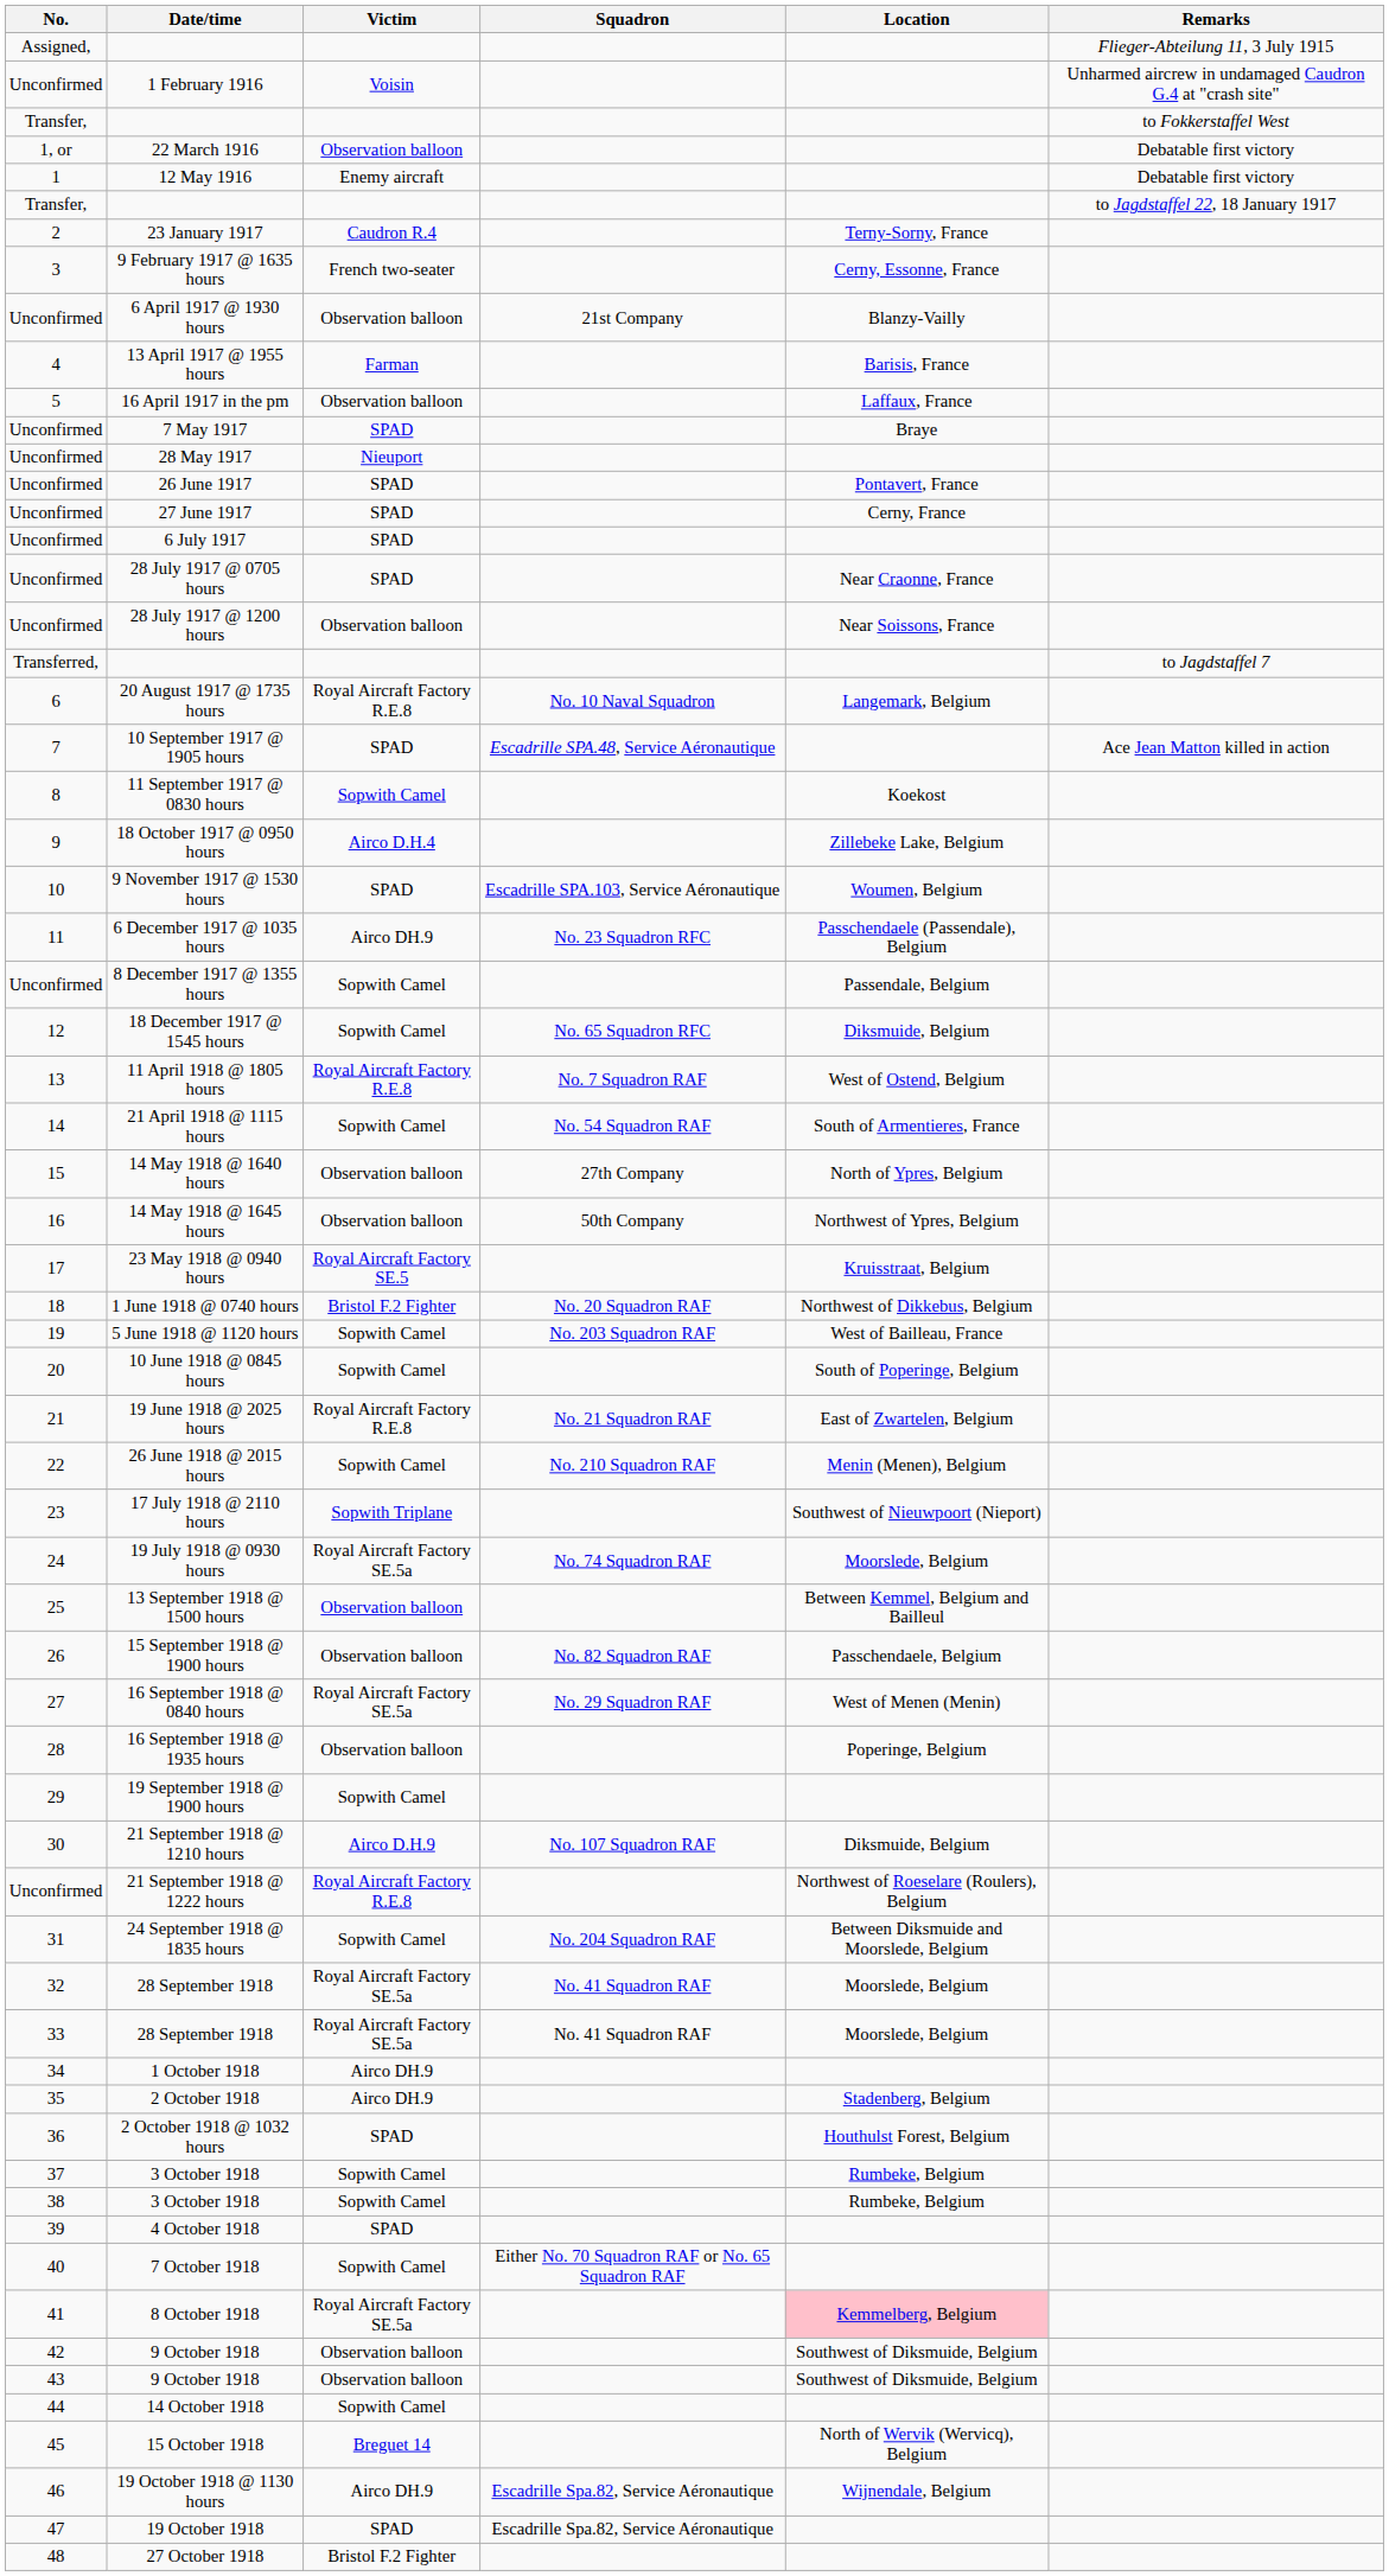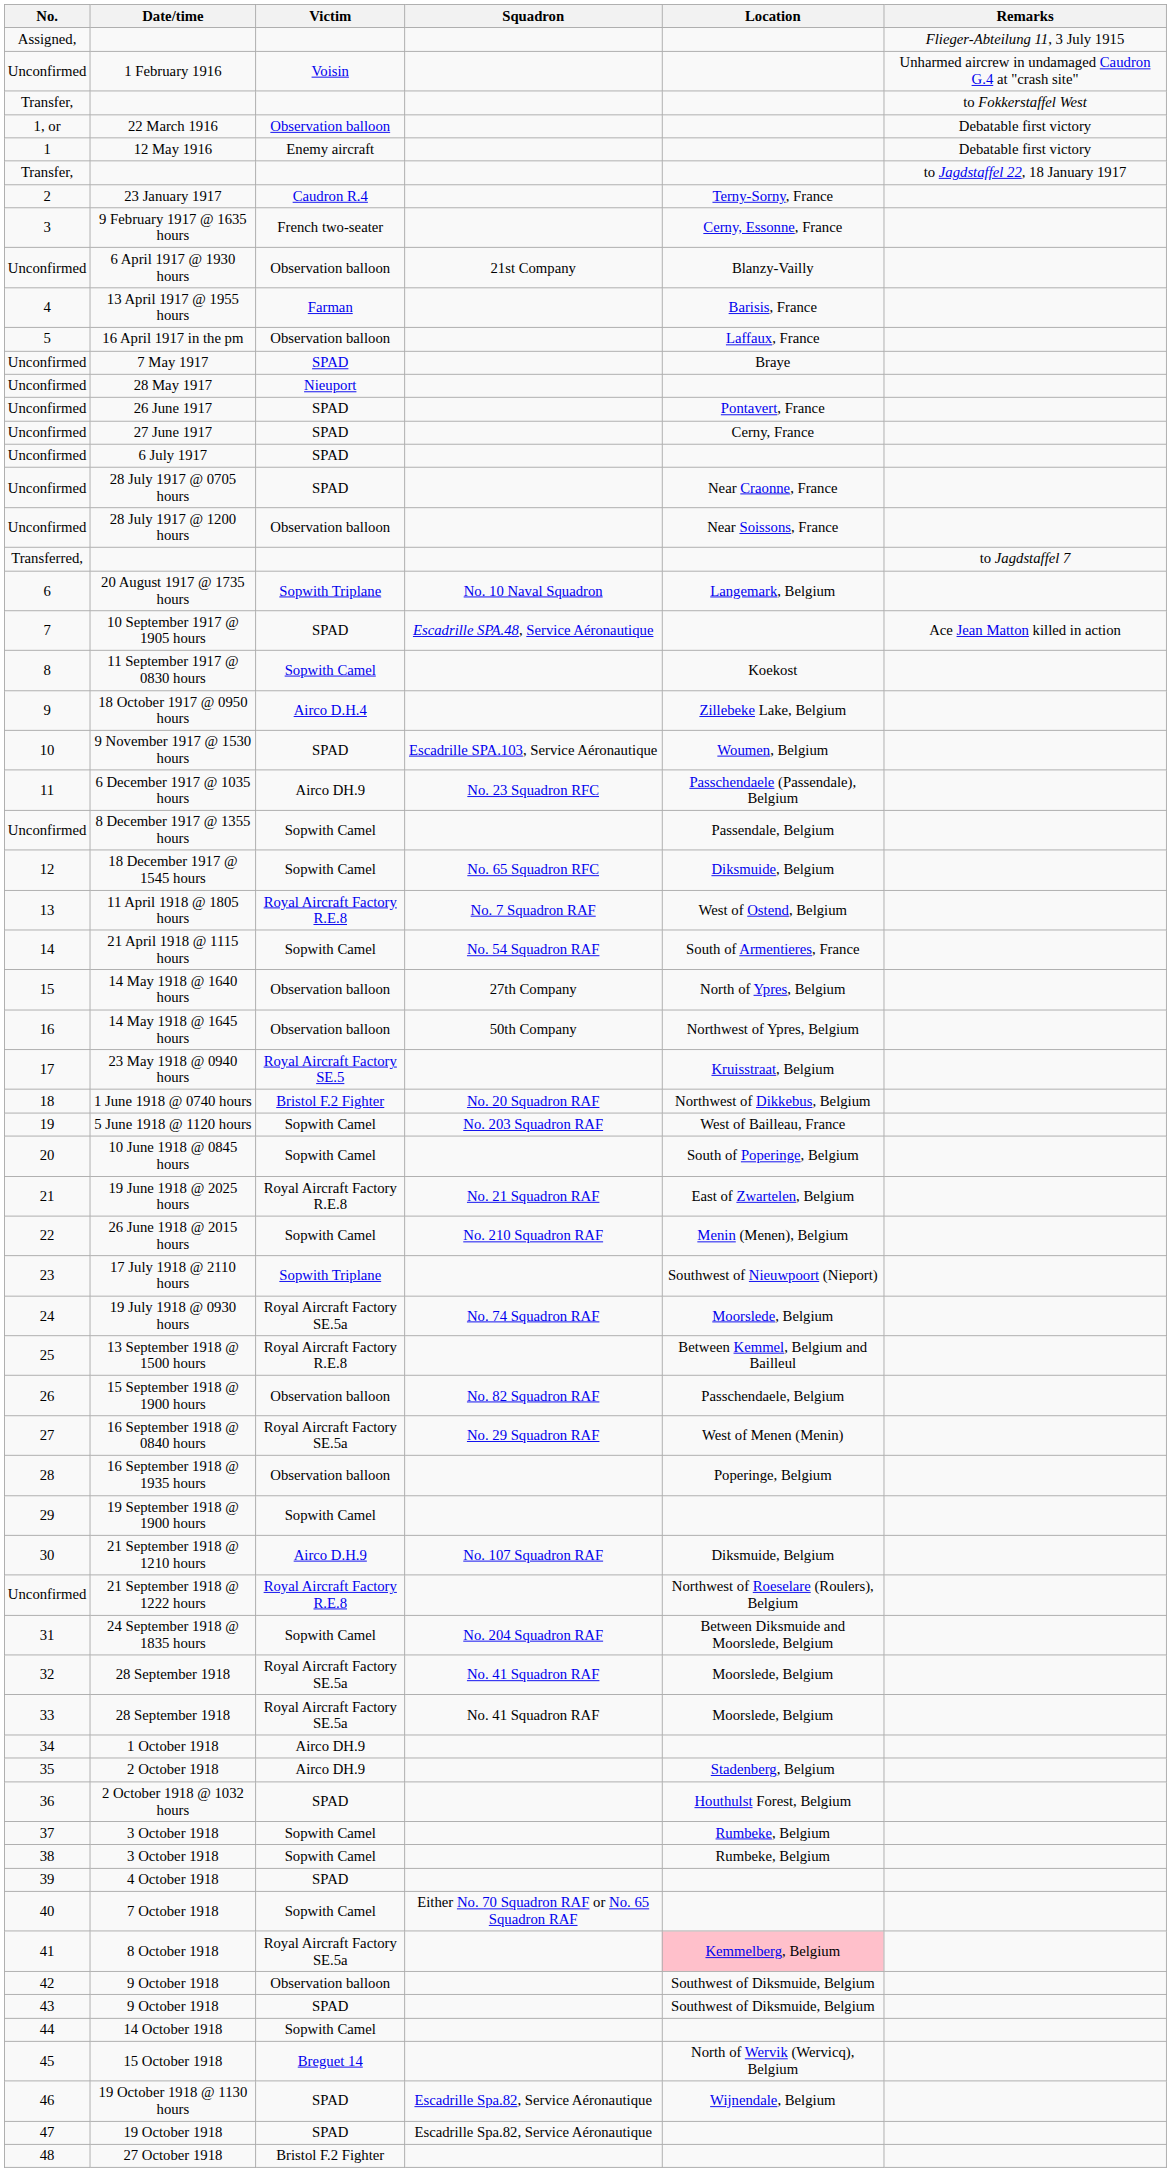20 August 1917 @ 1735 hours | Victim: Royal Aircraft Factory R.E.8 -> Sopwith Triplane
13 September 1918 @ 1500 hours | Victim: Observation balloon -> Royal Aircraft Factory R.E.8
43 / 9 October 1918 | Victim: Observation balloon -> SPAD
19 October 1918 @ 1130 hours | Victim: Airco DH.9 -> SPAD
